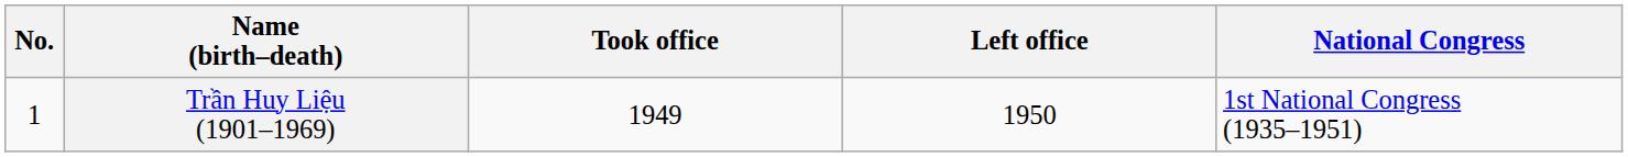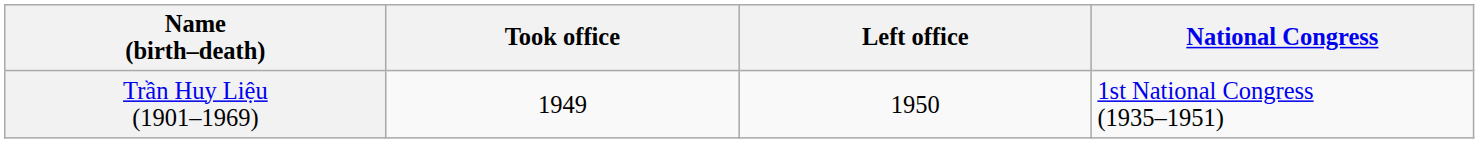- column: No. | 1
